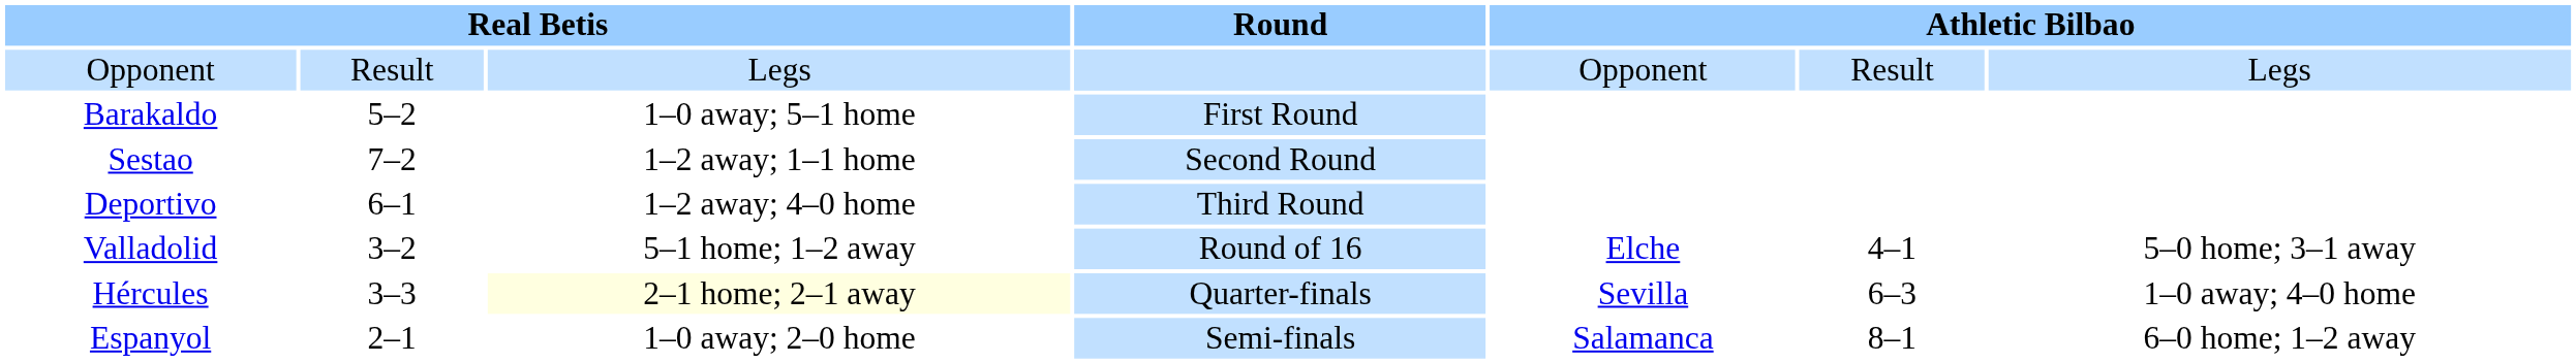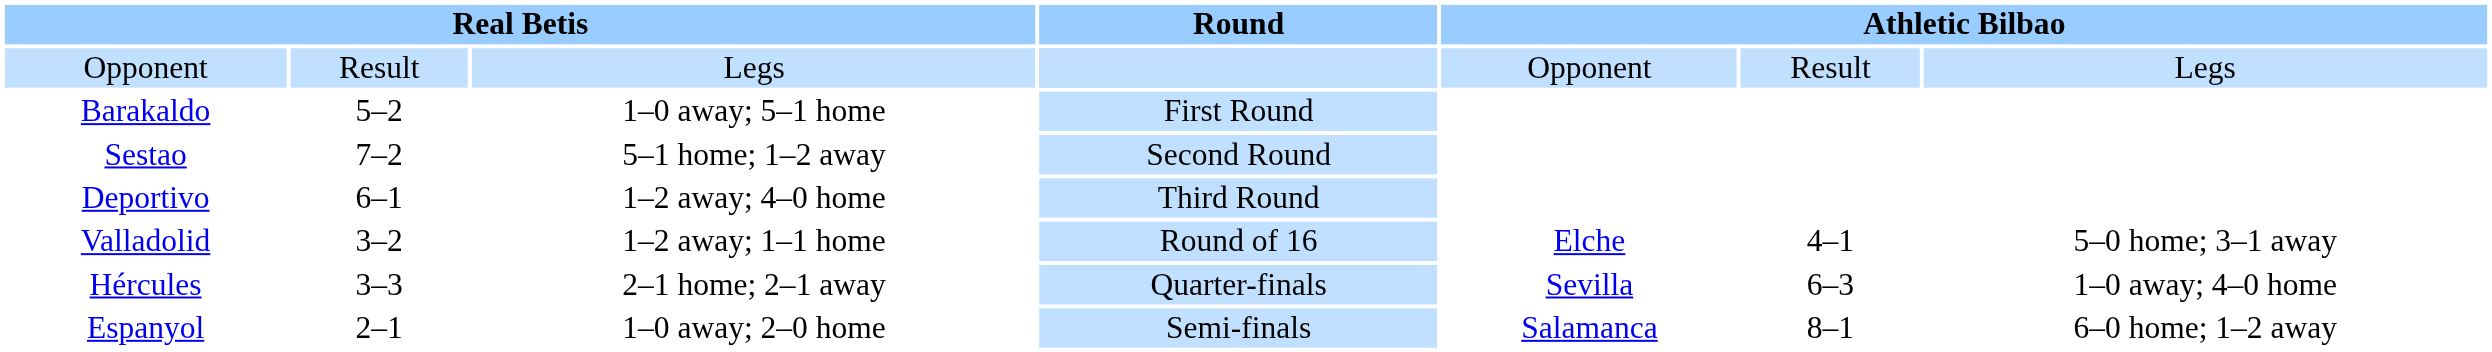Sestao | column 3: 1–2 away; 1–1 home -> 5–1 home; 1–2 away
Valladolid | column 3: 5–1 home; 1–2 away -> 1–2 away; 1–1 home
Hércules | column 3: lightyellow background -> no background
